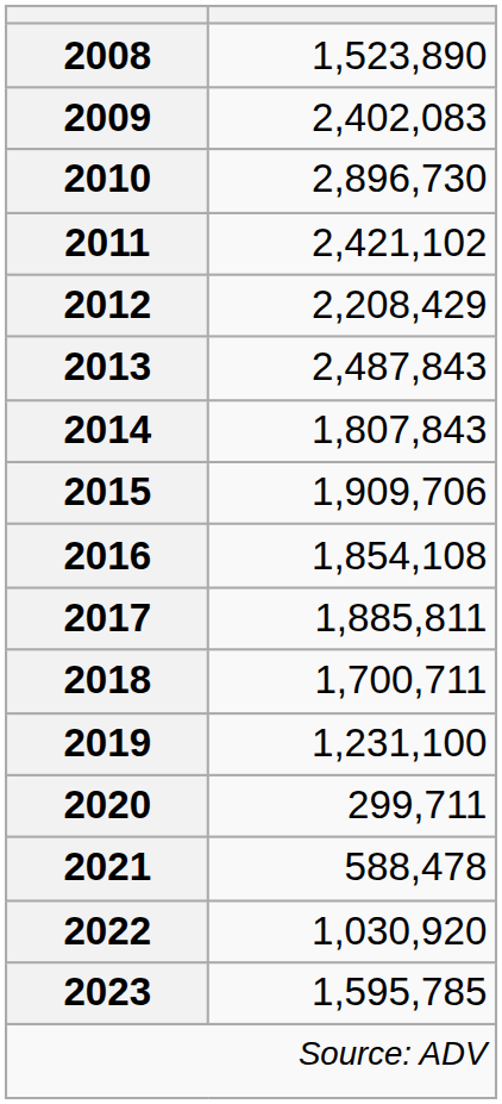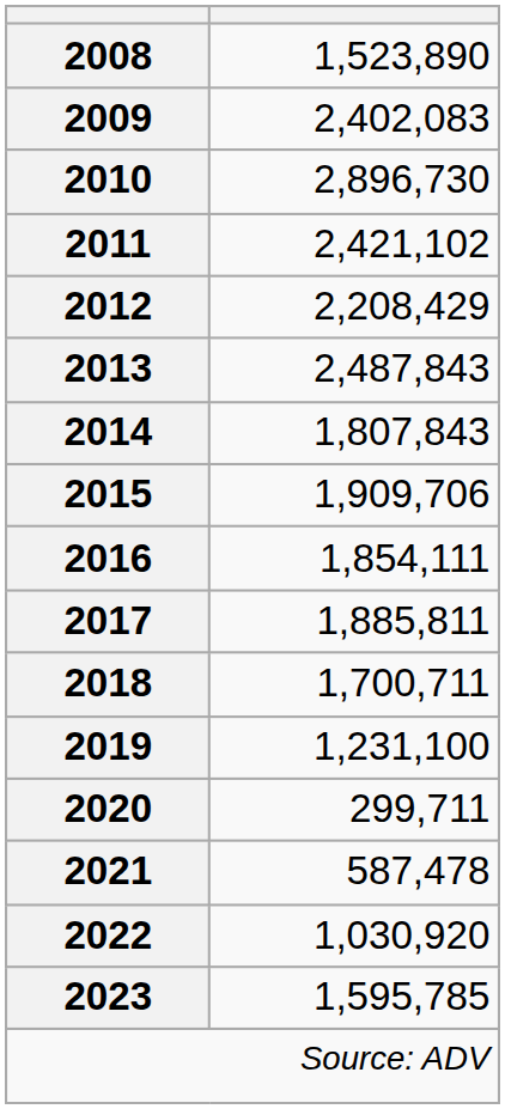2016 | column 2: 1,854,108 -> 1,854,111
2021 | column 2: 588,478 -> 587,478
